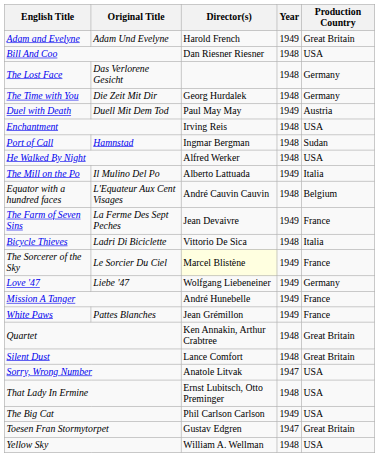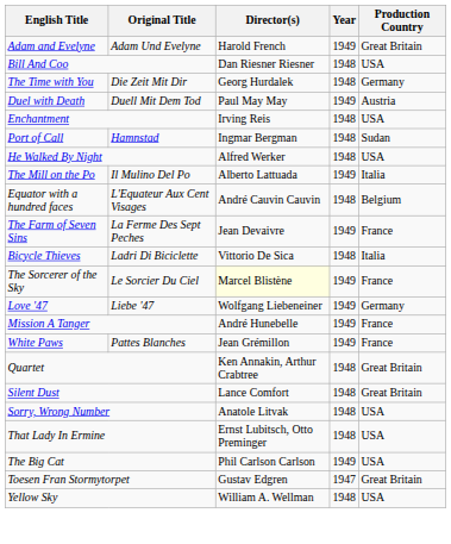- row: The Lost Face | Das Verlorene Gesicht | 1948 | Germany
Sorry, Wrong Number | Year: 1947 -> 1948
